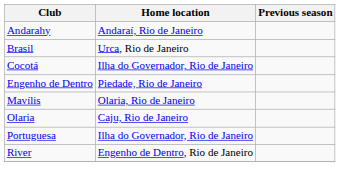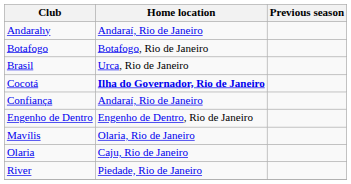+ row: Botafogo | Botafogo, Rio de Janeiro
Cocotá | Home location: normal -> bold
+ row: Confiança | Andaraí, Rio de Janeiro
Engenho de Dentro | Home location: Piedade, Rio de Janeiro -> Engenho de Dentro, Rio de Janeiro
- row: Portuguesa | Ilha do Governador, Rio de Janeiro
River | Home location: Engenho de Dentro, Rio de Janeiro -> Piedade, Rio de Janeiro
